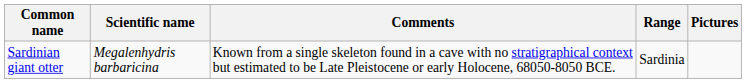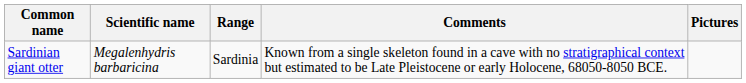columns swapped: Range <-> Comments
